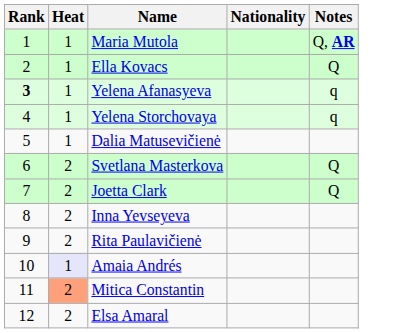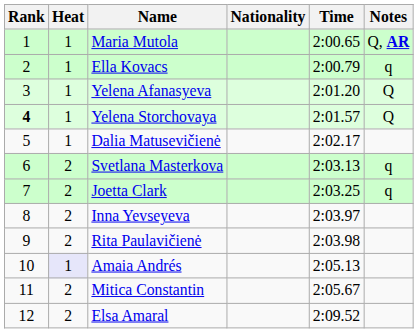+ column: Time | 2:00.65 | 2:00.79 | 2:01.20 | 2:01.57 | 2:02.17 | 2:03.13 | 2:03.25 | 2:03.97 | 2:03.98 | 2:05.13 | 2:05.67 | 2:09.52
Ella Kovacs | Notes: Q -> q
Yelena Afanasyeva | Rank: bold -> normal
Yelena Afanasyeva | Notes: q -> Q
Yelena Storchovaya | Rank: normal -> bold
Yelena Storchovaya | Notes: q -> Q
Svetlana Masterkova | Notes: Q -> q
Joetta Clark | Notes: Q -> q
Mitica Constantin | Heat: lightsalmon background -> no background
